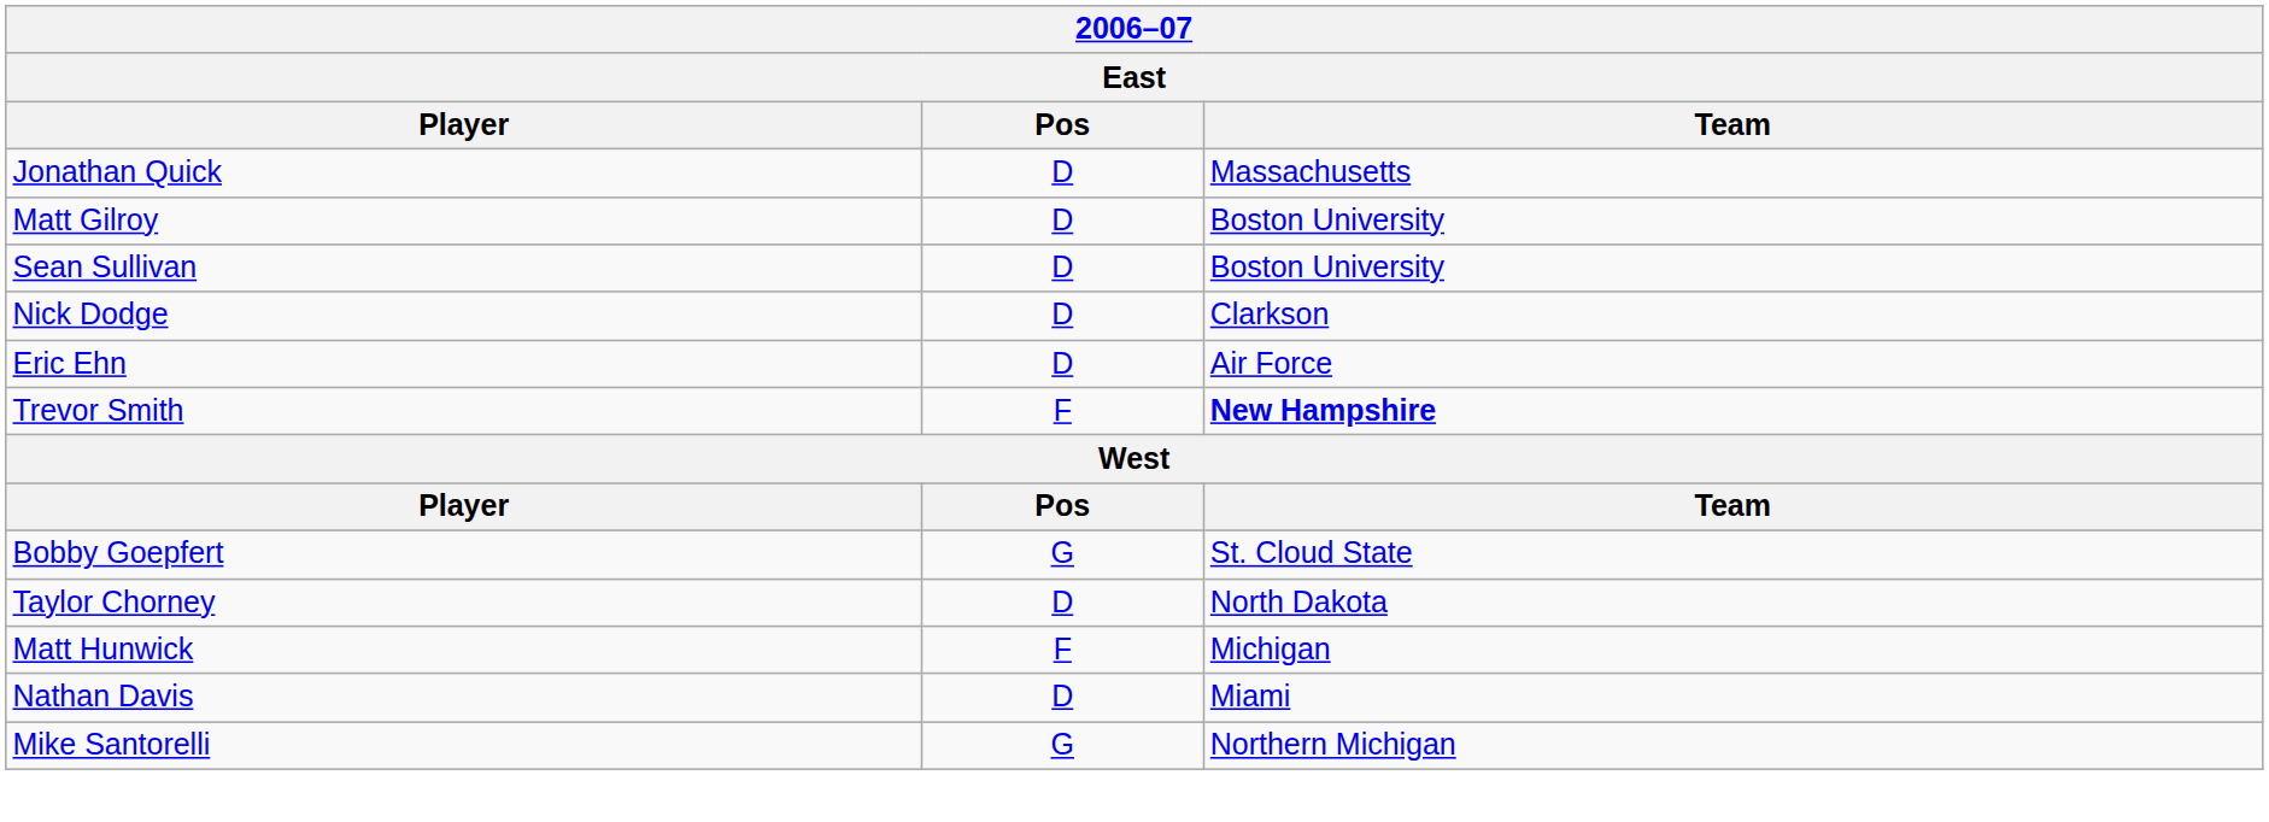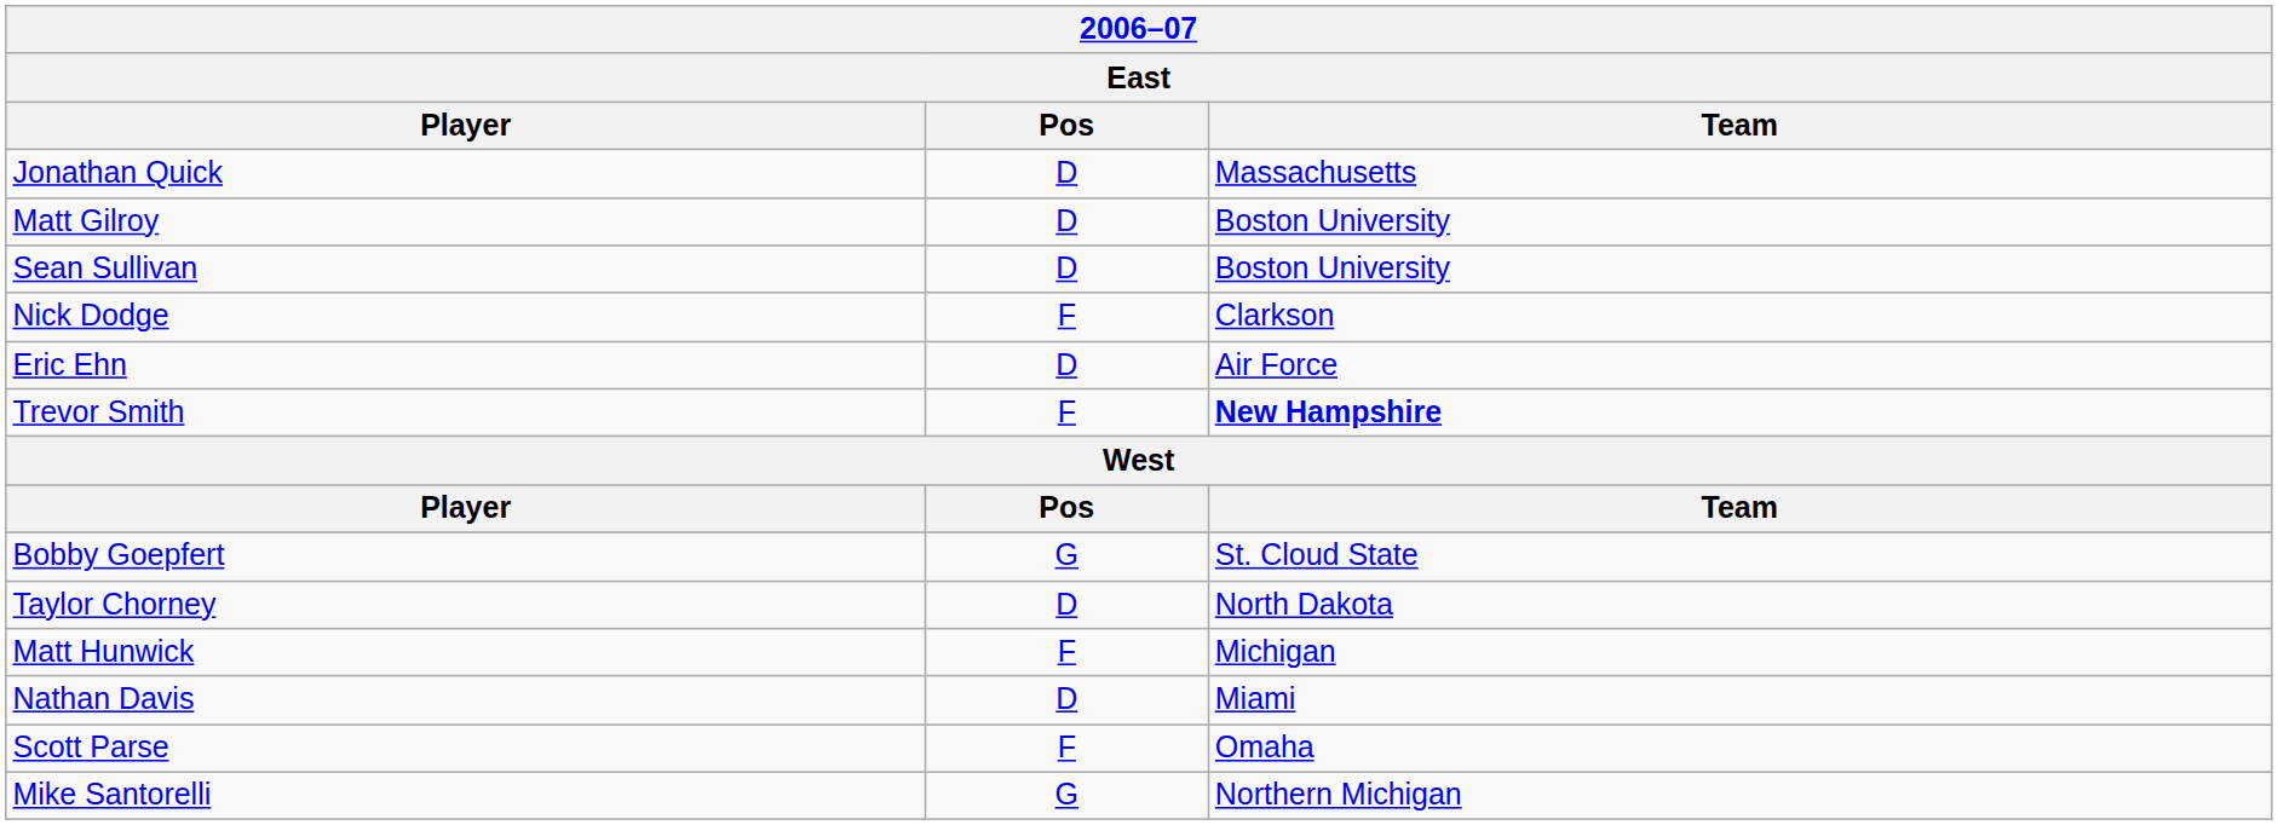Nick Dodge | Pos: D -> F
+ row: Scott Parse | F | Omaha
